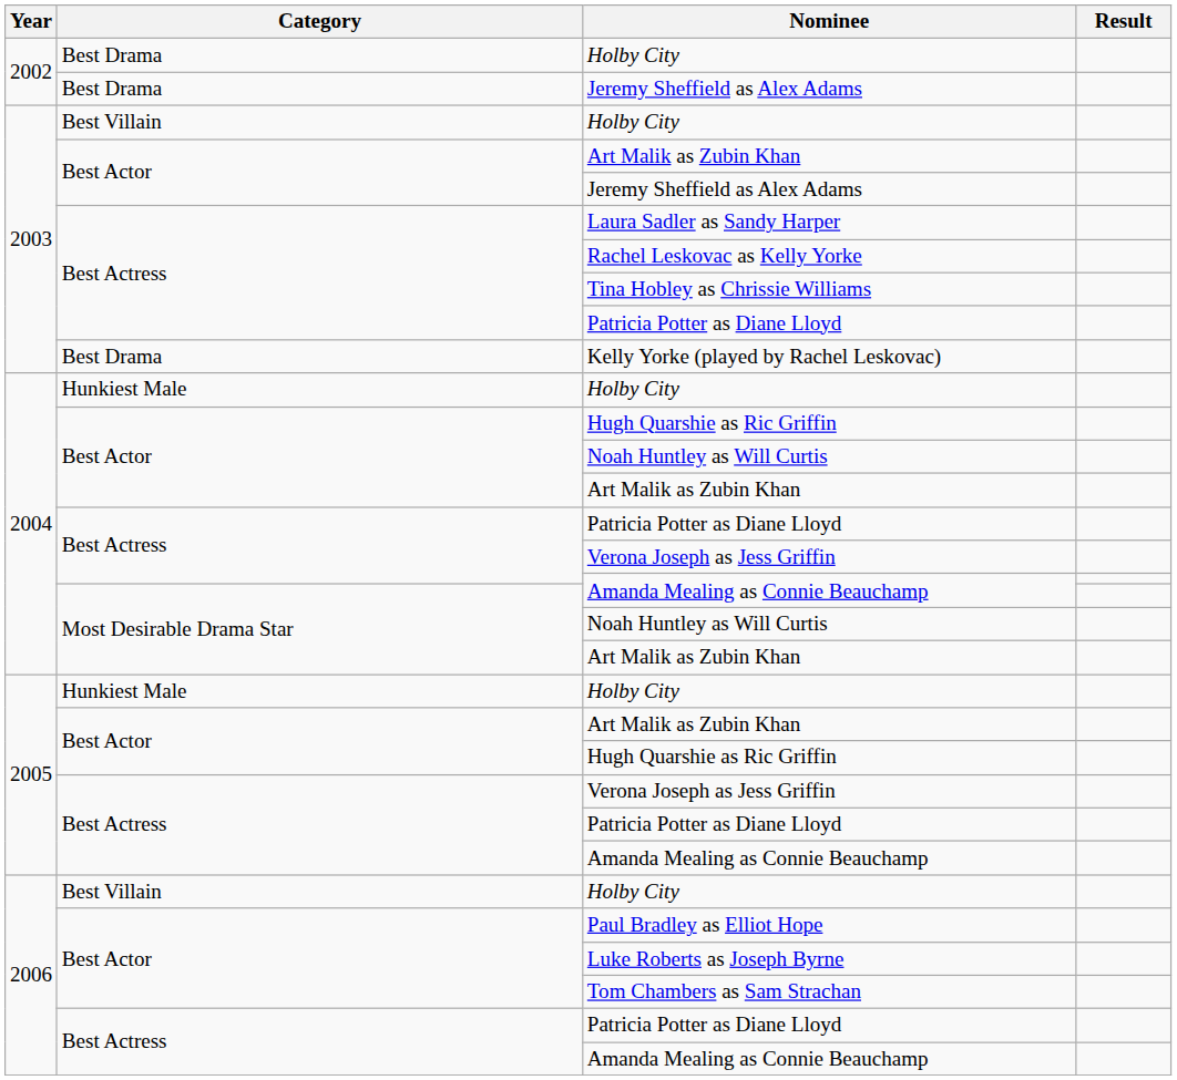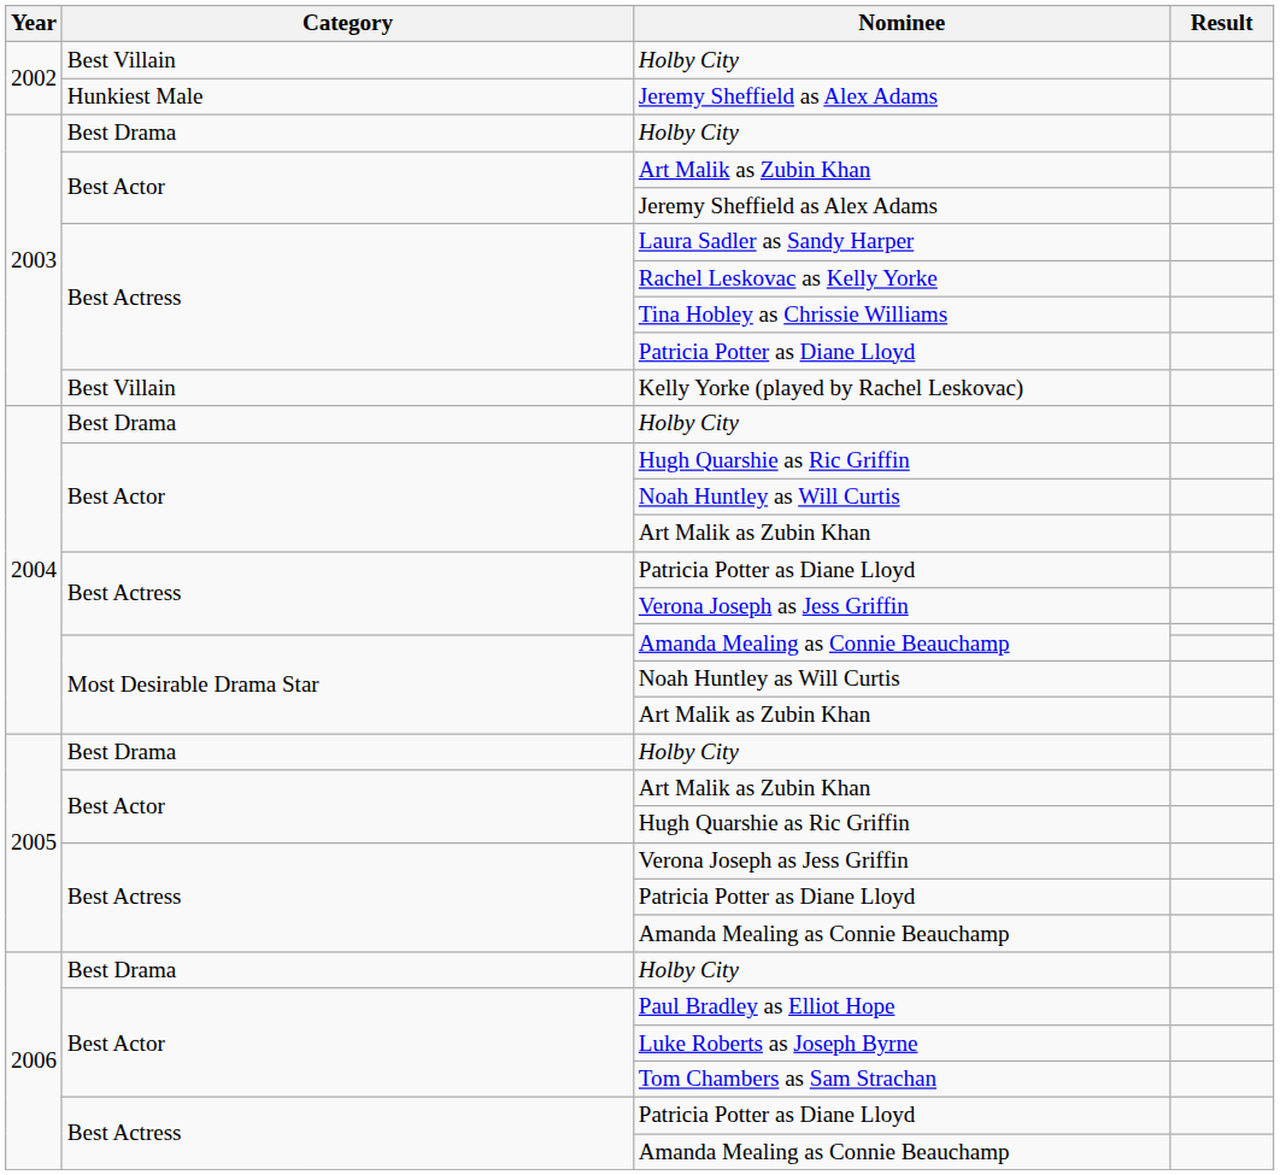2002 / Holby City | Category: Best Drama -> Best Villain
2002 / Jeremy Sheffield as Alex Adams | Category: Best Drama -> Hunkiest Male
2003 / Holby City | Category: Best Villain -> Best Drama
Kelly Yorke (played by Rachel Leskovac) | Category: Best Drama -> Best Villain
2004 / Holby City | Category: Hunkiest Male -> Best Drama
2005 / Holby City | Category: Hunkiest Male -> Best Drama
2006 / Holby City | Category: Best Villain -> Best Drama
